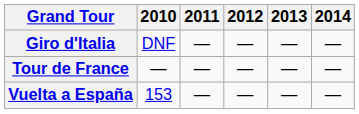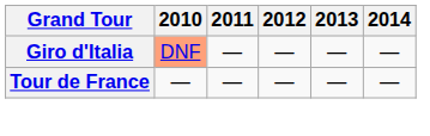Giro d'Italia | 2010: no background -> lightsalmon background
- row: Vuelta a España | 153 | — | — | — | —
